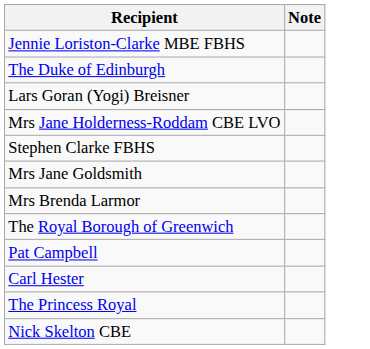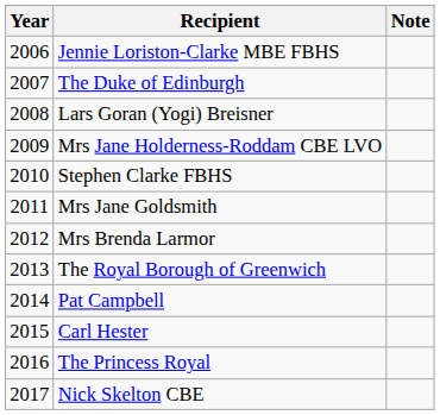+ column: Year | 2006 | 2007 | 2008 | 2009 | 2010 | 2011 | 2012 | 2013 | 2014 | 2015 | 2016 | 2017
